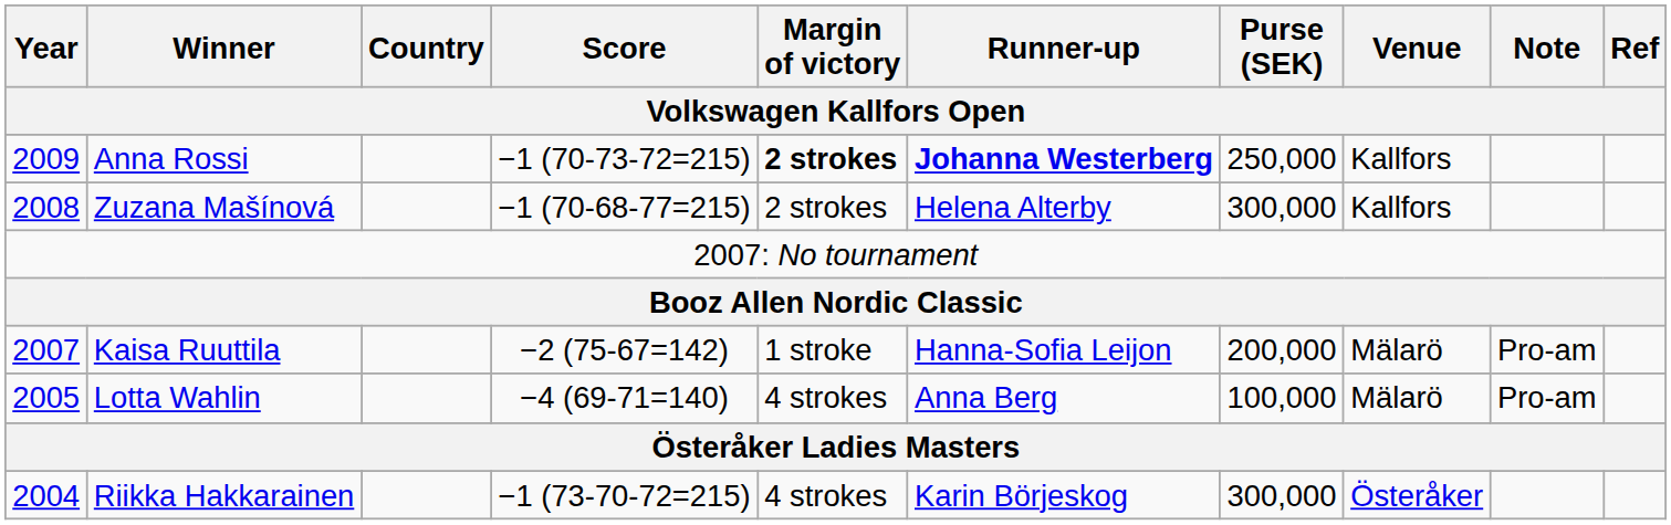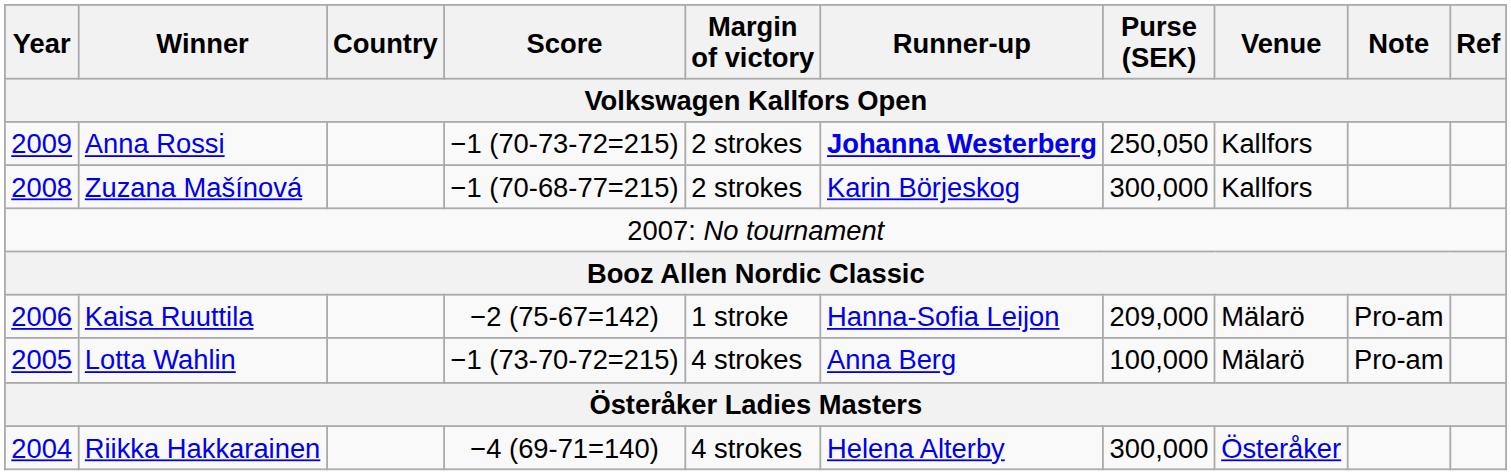Anna Rossi | Margin of victory: bold -> normal
Anna Rossi | Purse (SEK): 250,000 -> 250,050
Zuzana Mašínová | Runner-up: Helena Alterby -> Karin Börjeskog
Kaisa Ruuttila | Year: 2007 -> 2006
Kaisa Ruuttila | Purse (SEK): 200,000 -> 209,000
Lotta Wahlin | Score: −4 (69-71=140) -> −1 (73-70-72=215)
Riikka Hakkarainen | Score: −1 (73-70-72=215) -> −4 (69-71=140)
Riikka Hakkarainen | Runner-up: Karin Börjeskog -> Helena Alterby
